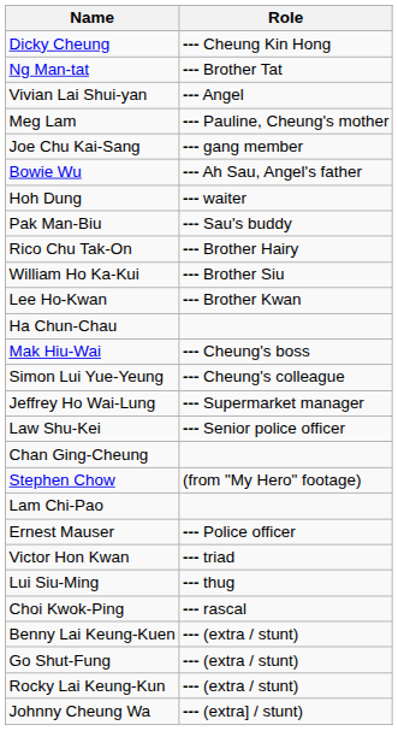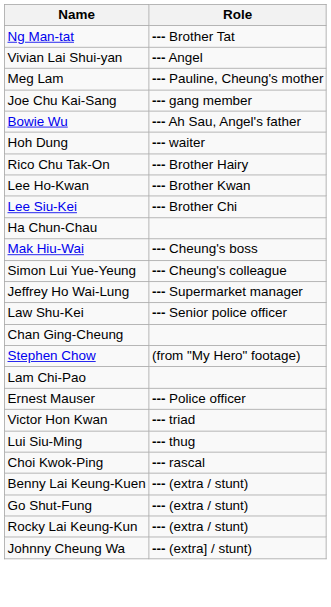- row: Dicky Cheung | --- Cheung Kin Hong
- row: Pak Man-Biu | --- Sau's buddy
- row: William Ho Ka-Kui | --- Brother Siu
+ row: Lee Siu-Kei | --- Brother Chi
